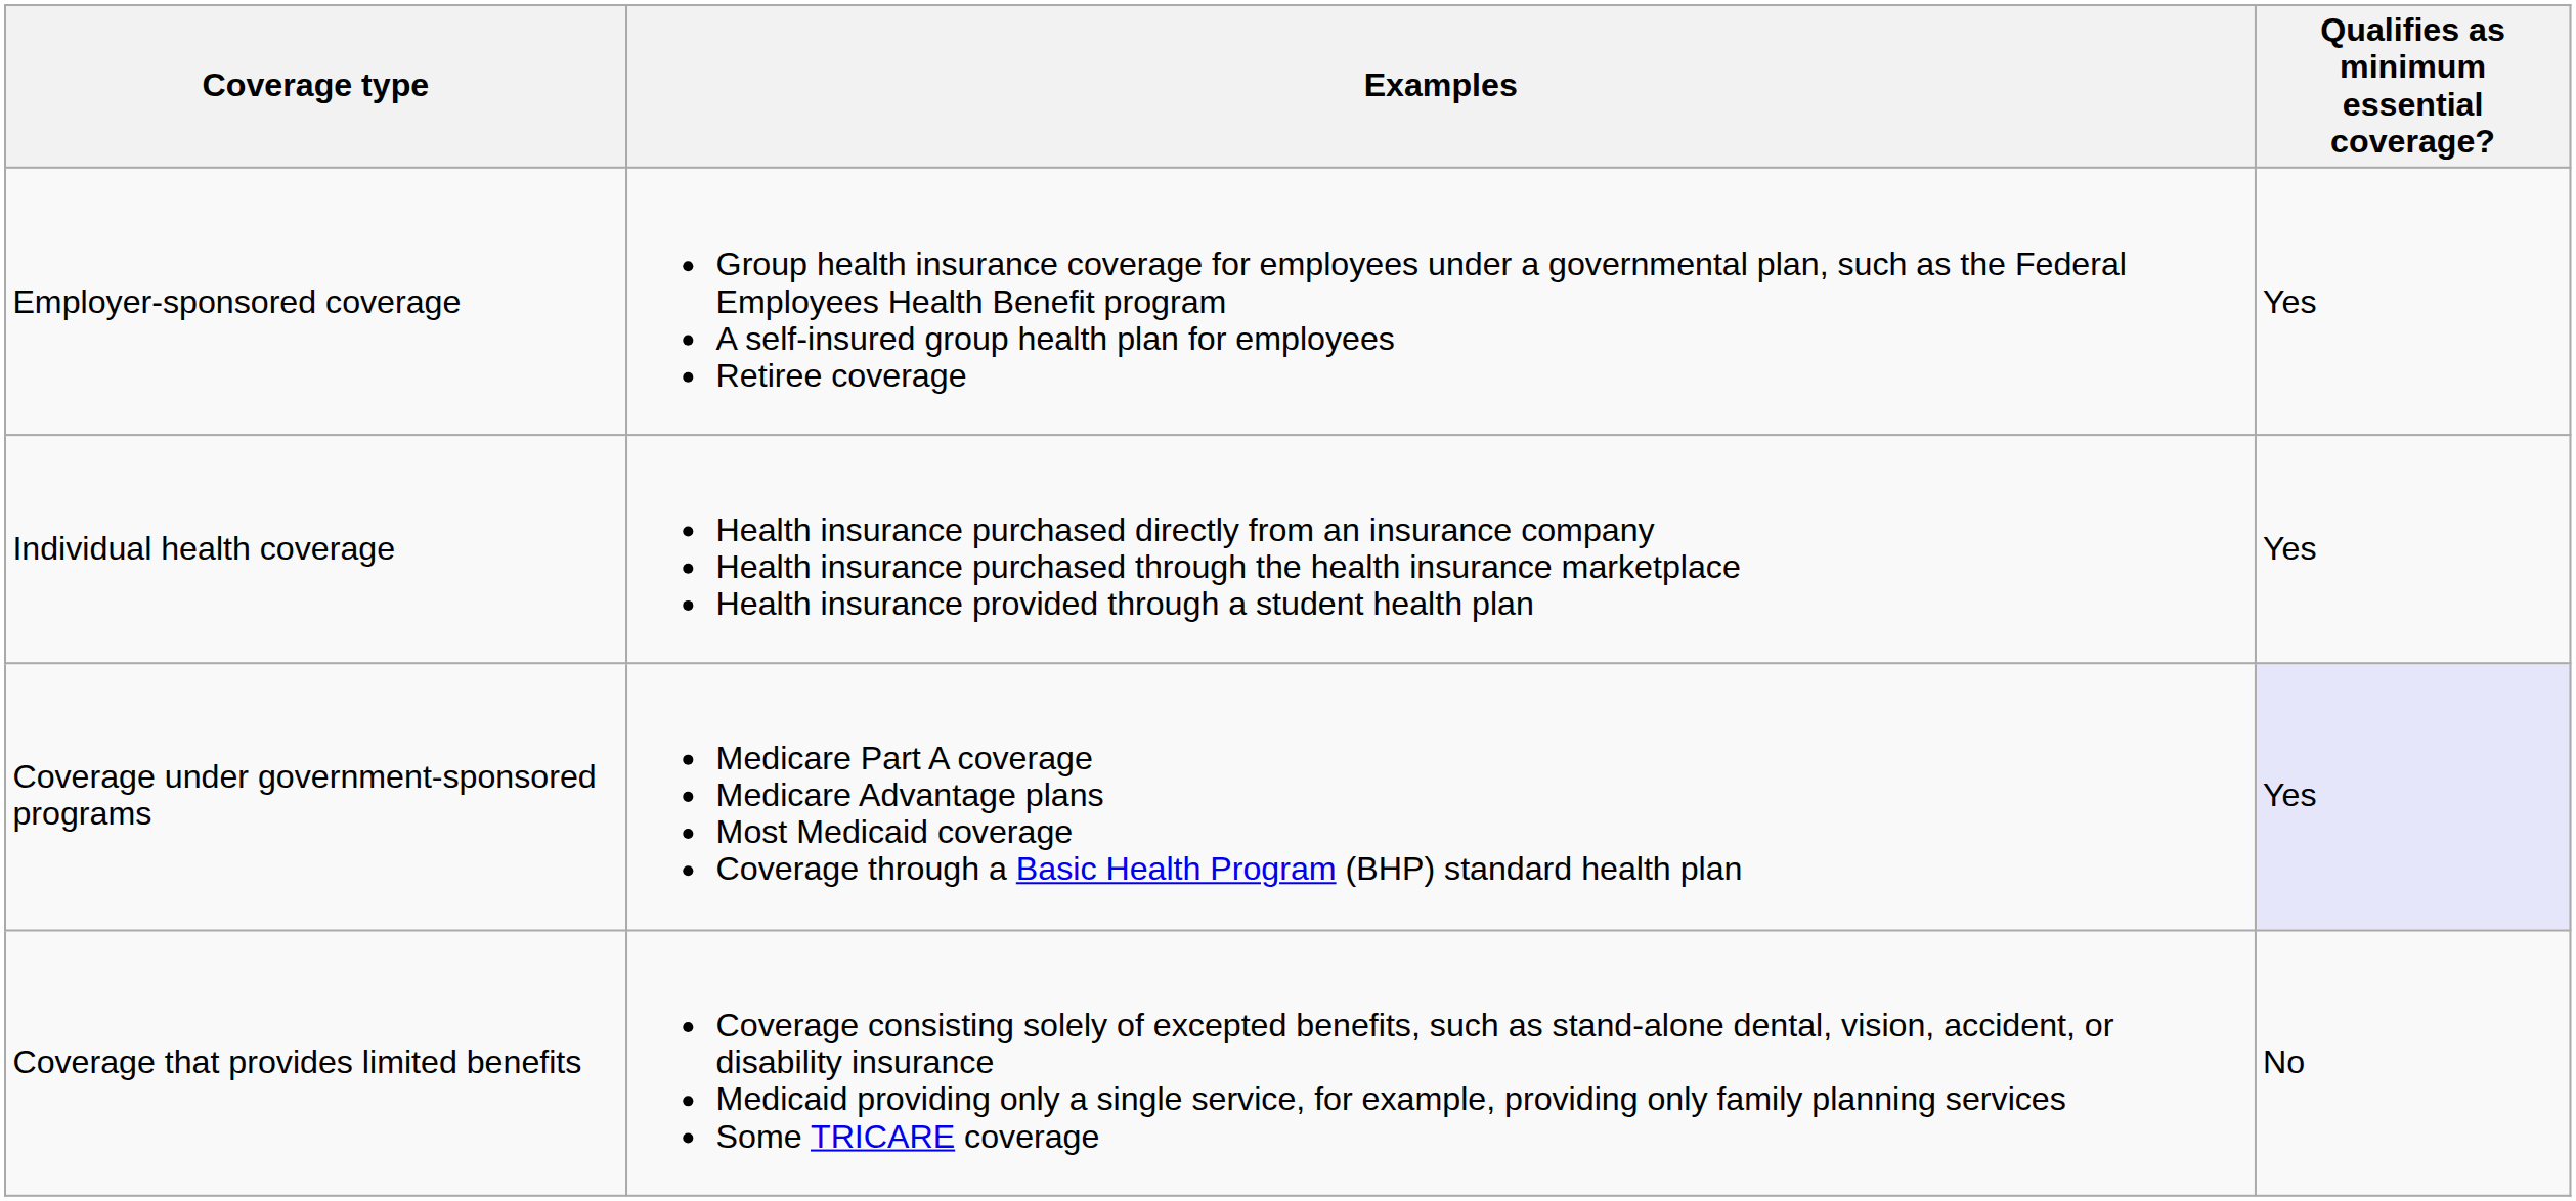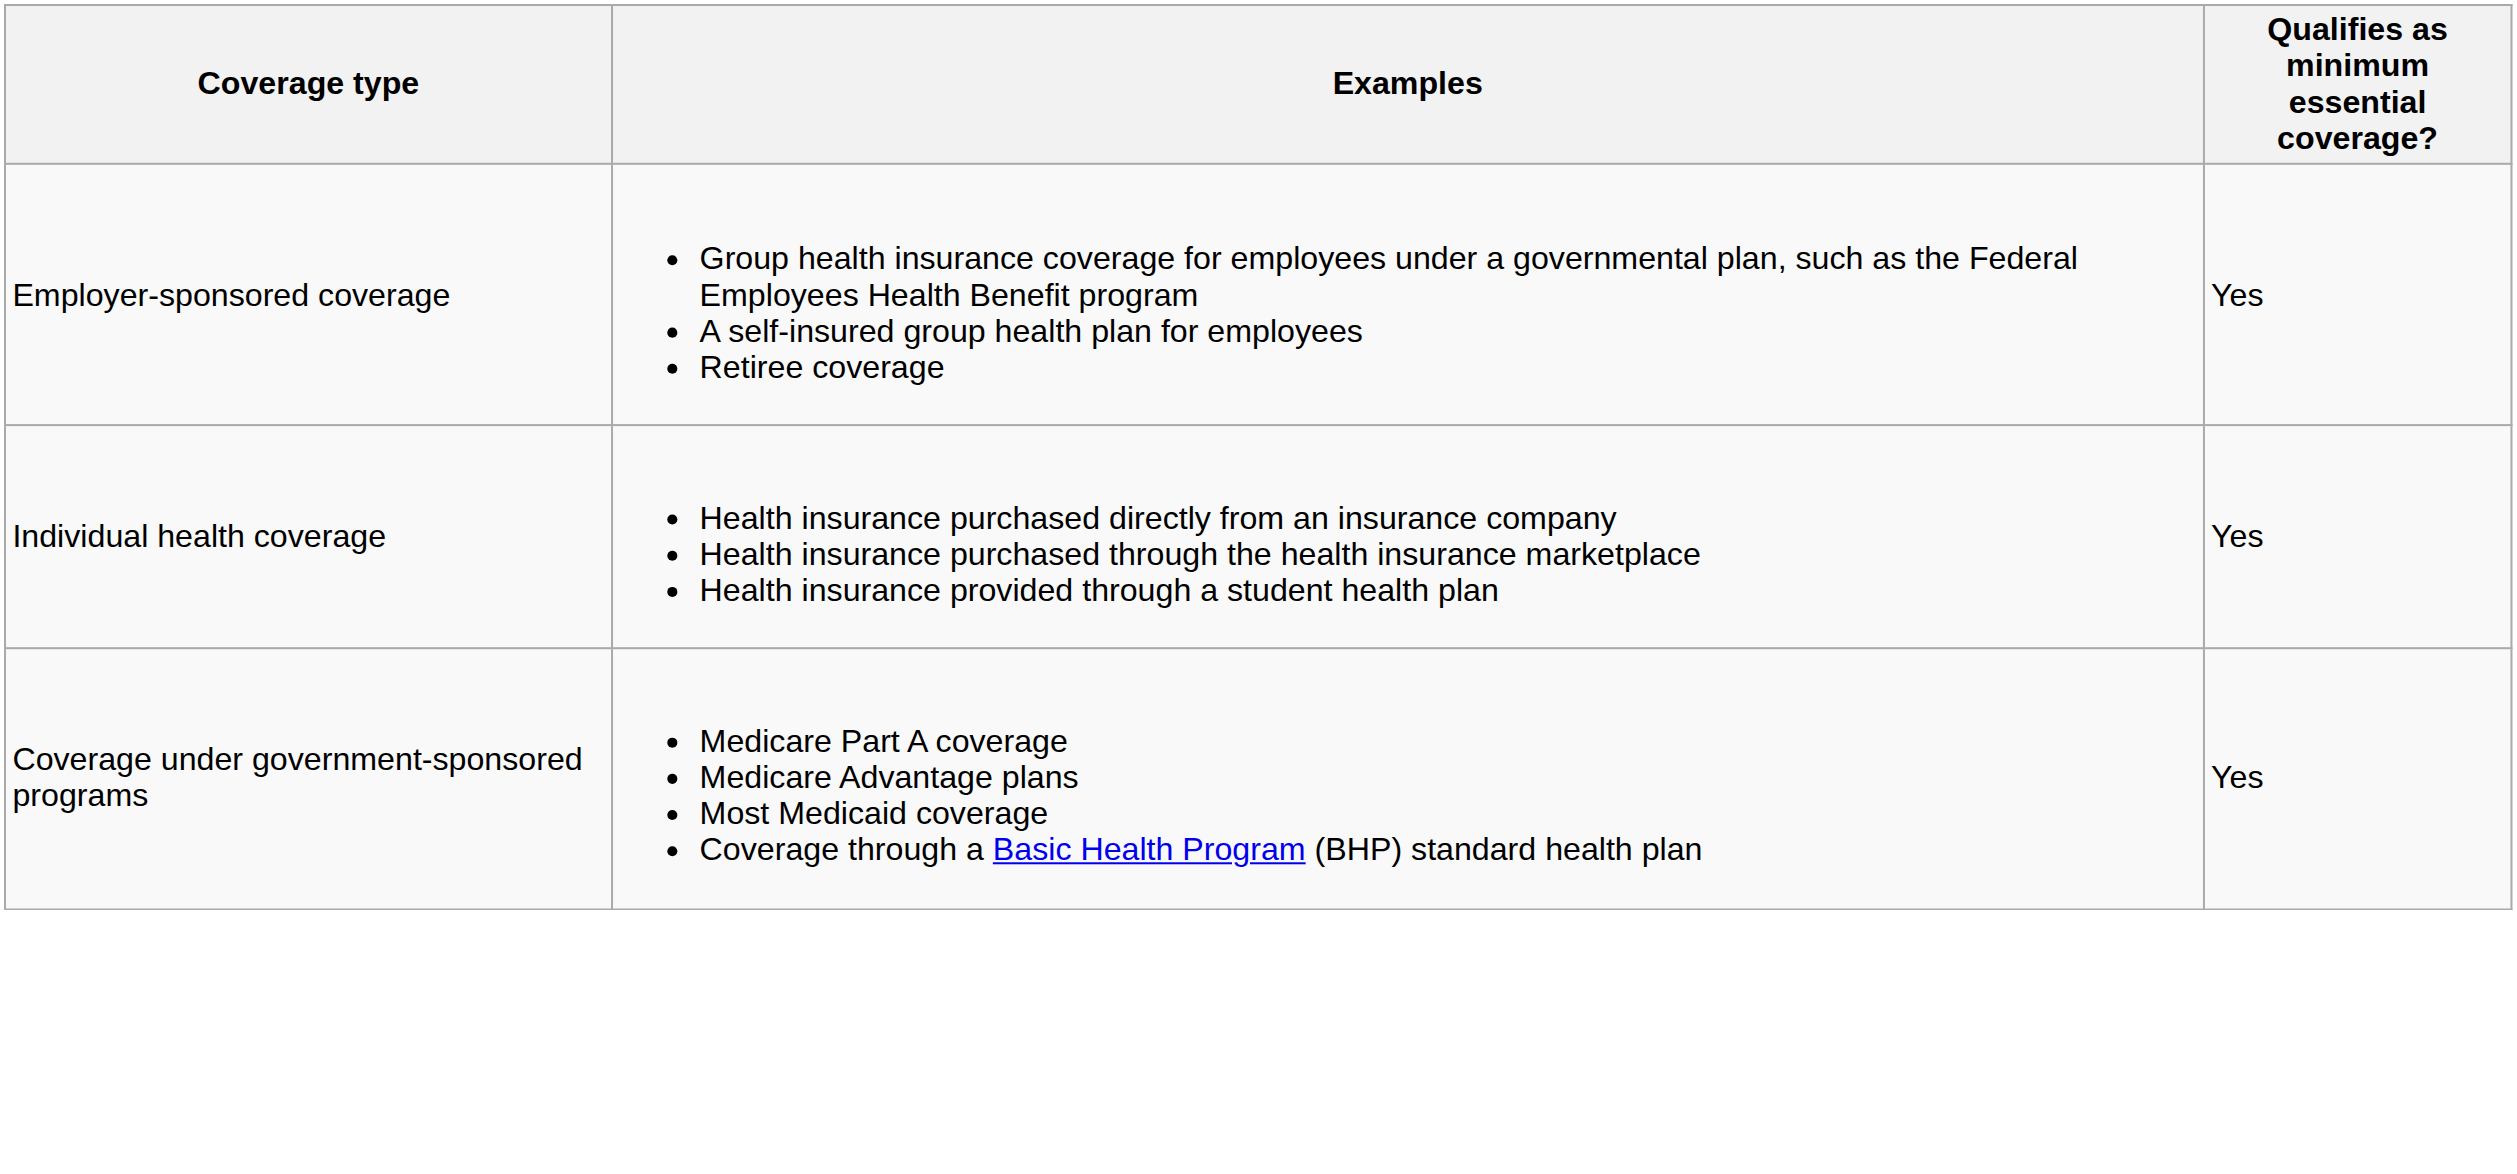Coverage under government-sponsored programs | Qualifies as minimum essential coverage?: lavender background -> no background
- row: Coverage that provides limited benefits | Coverage consisting solely of excepted benefits, such as stand-alone dental, vision, accident, or disability insurance Medicaid providing only a single service, for example, providing only family planning services Some TRICARE coverage | No
